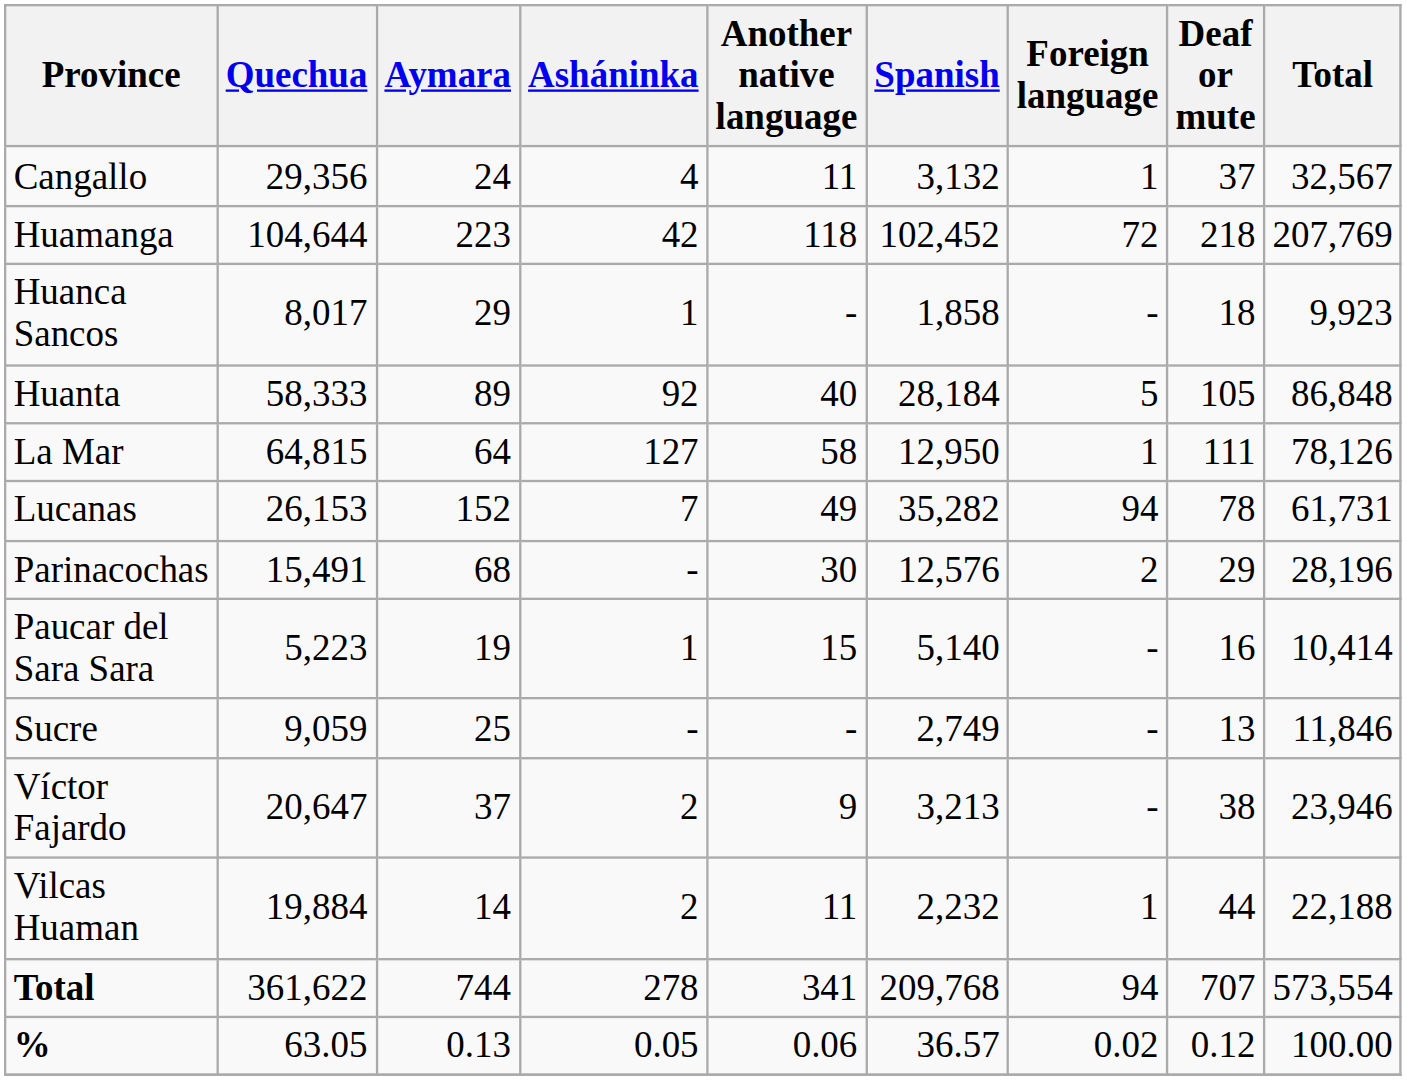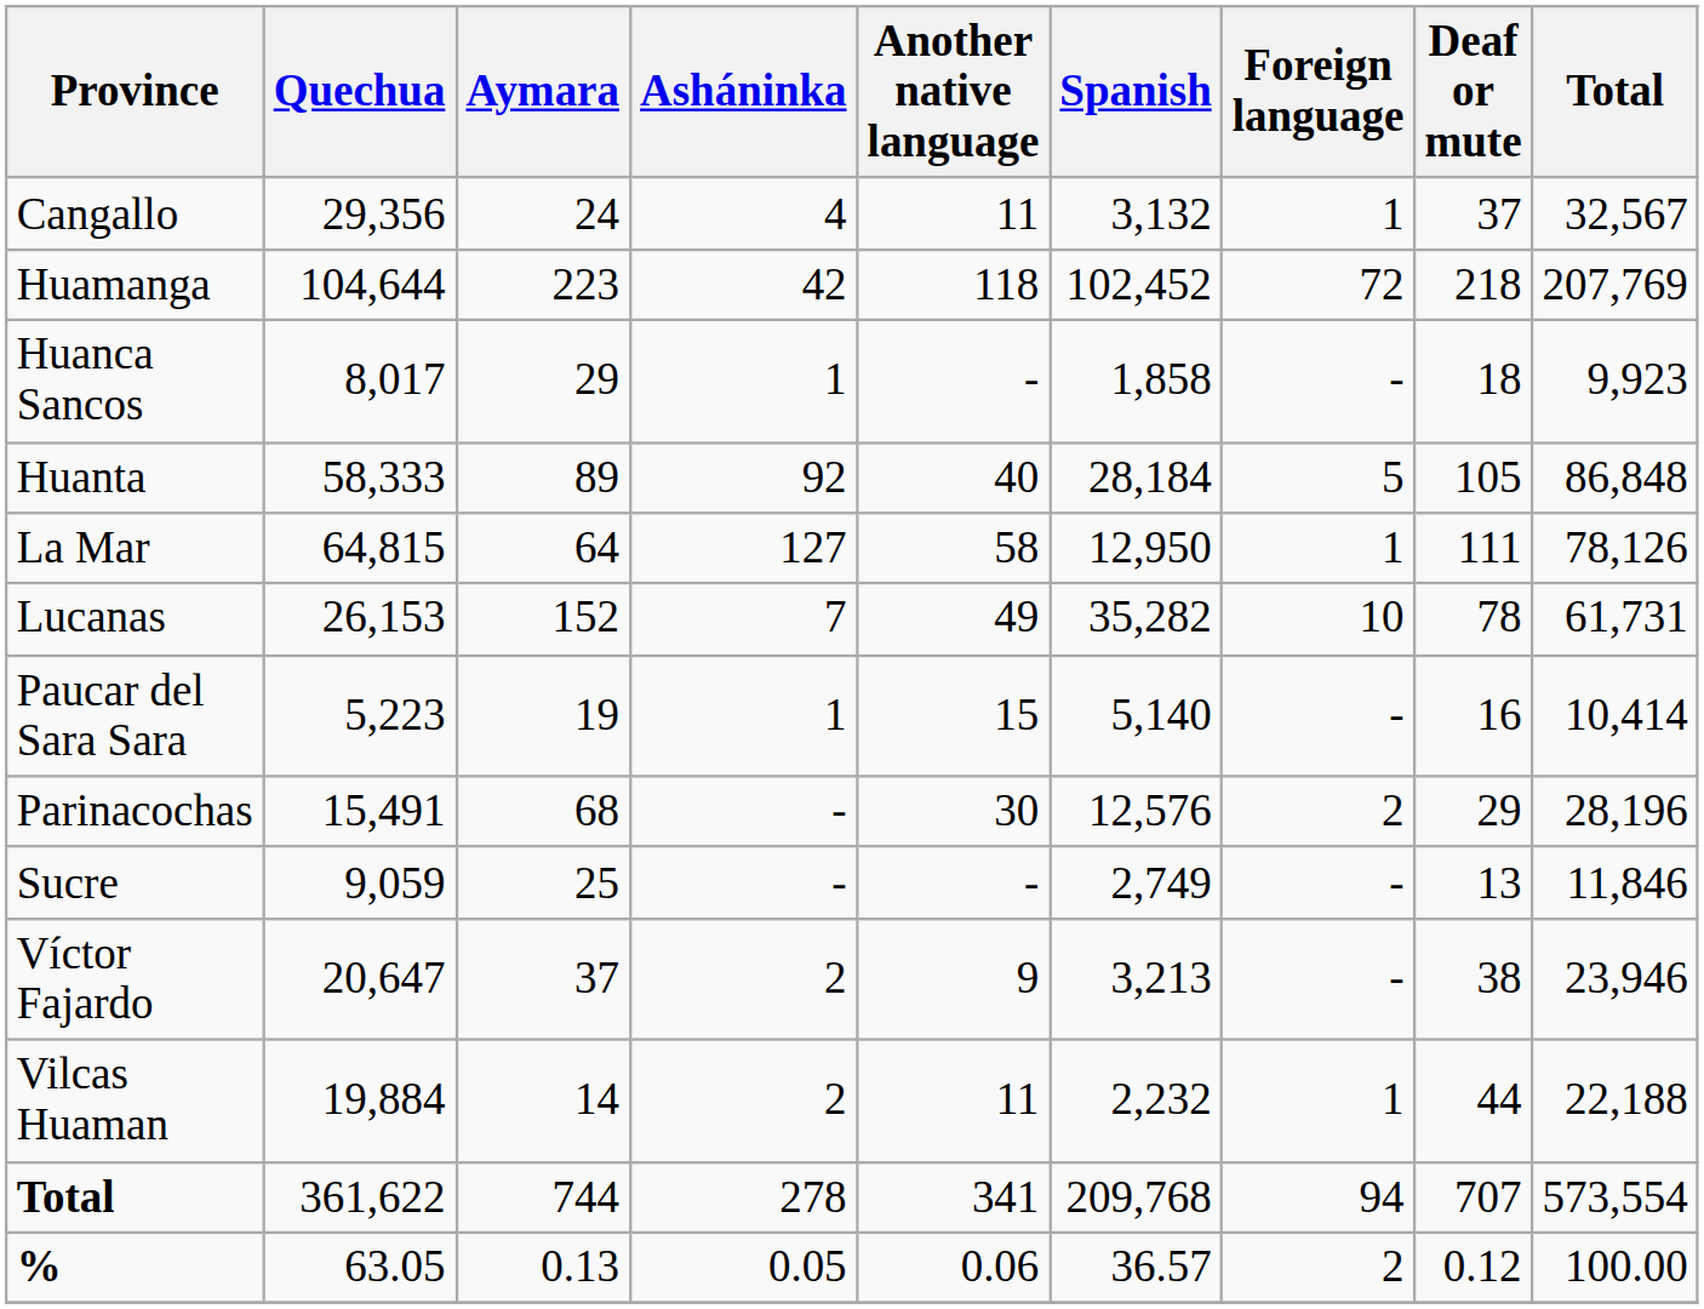Lucanas | Foreign language: 94 -> 10
rows swapped: Parinacochas <-> Paucar del Sara Sara
% | Foreign language: 0.02 -> 2
